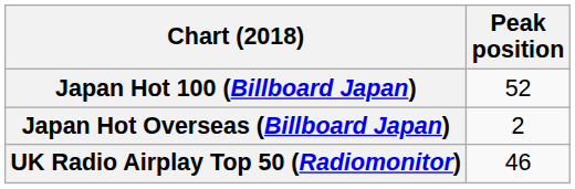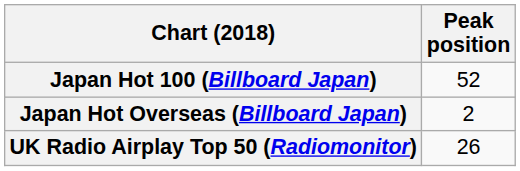UK Radio Airplay Top 50 (Radiomonitor) | Peak position: 46 -> 26
